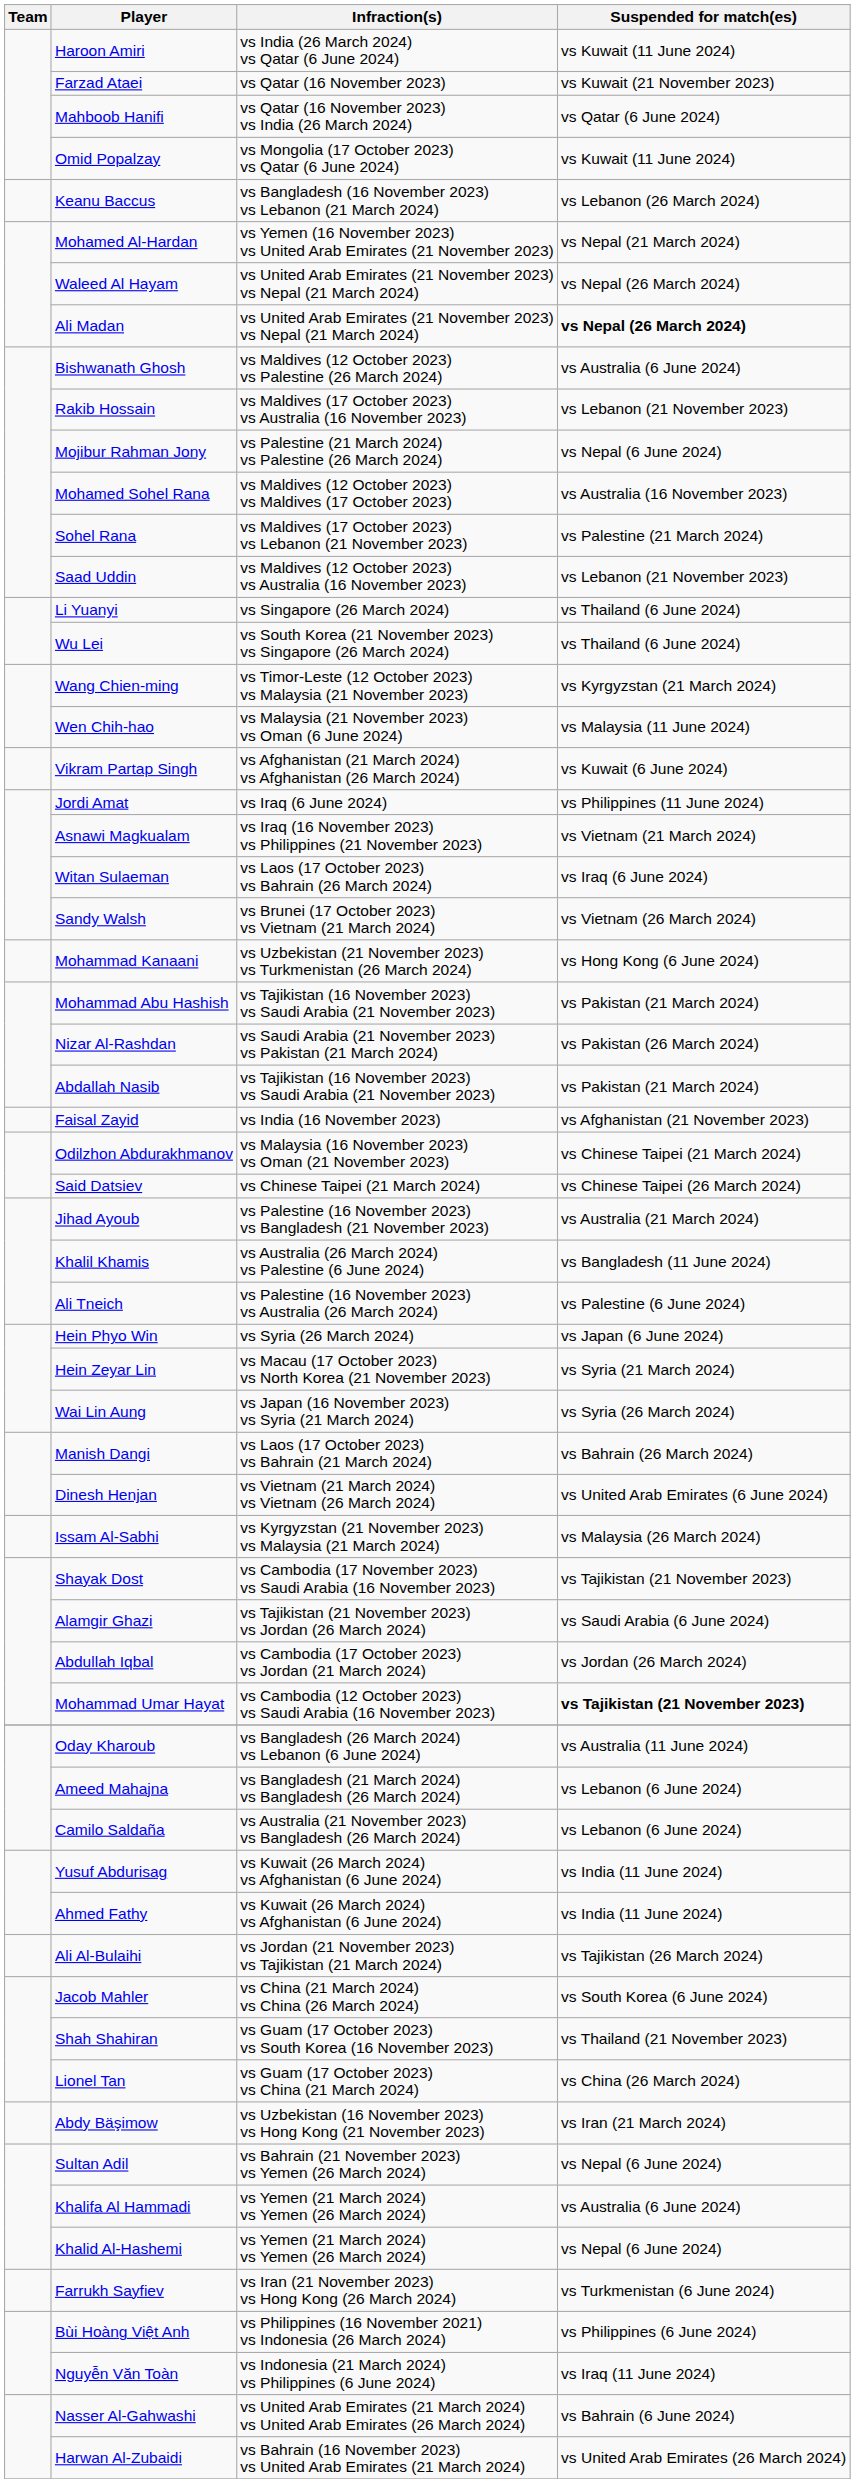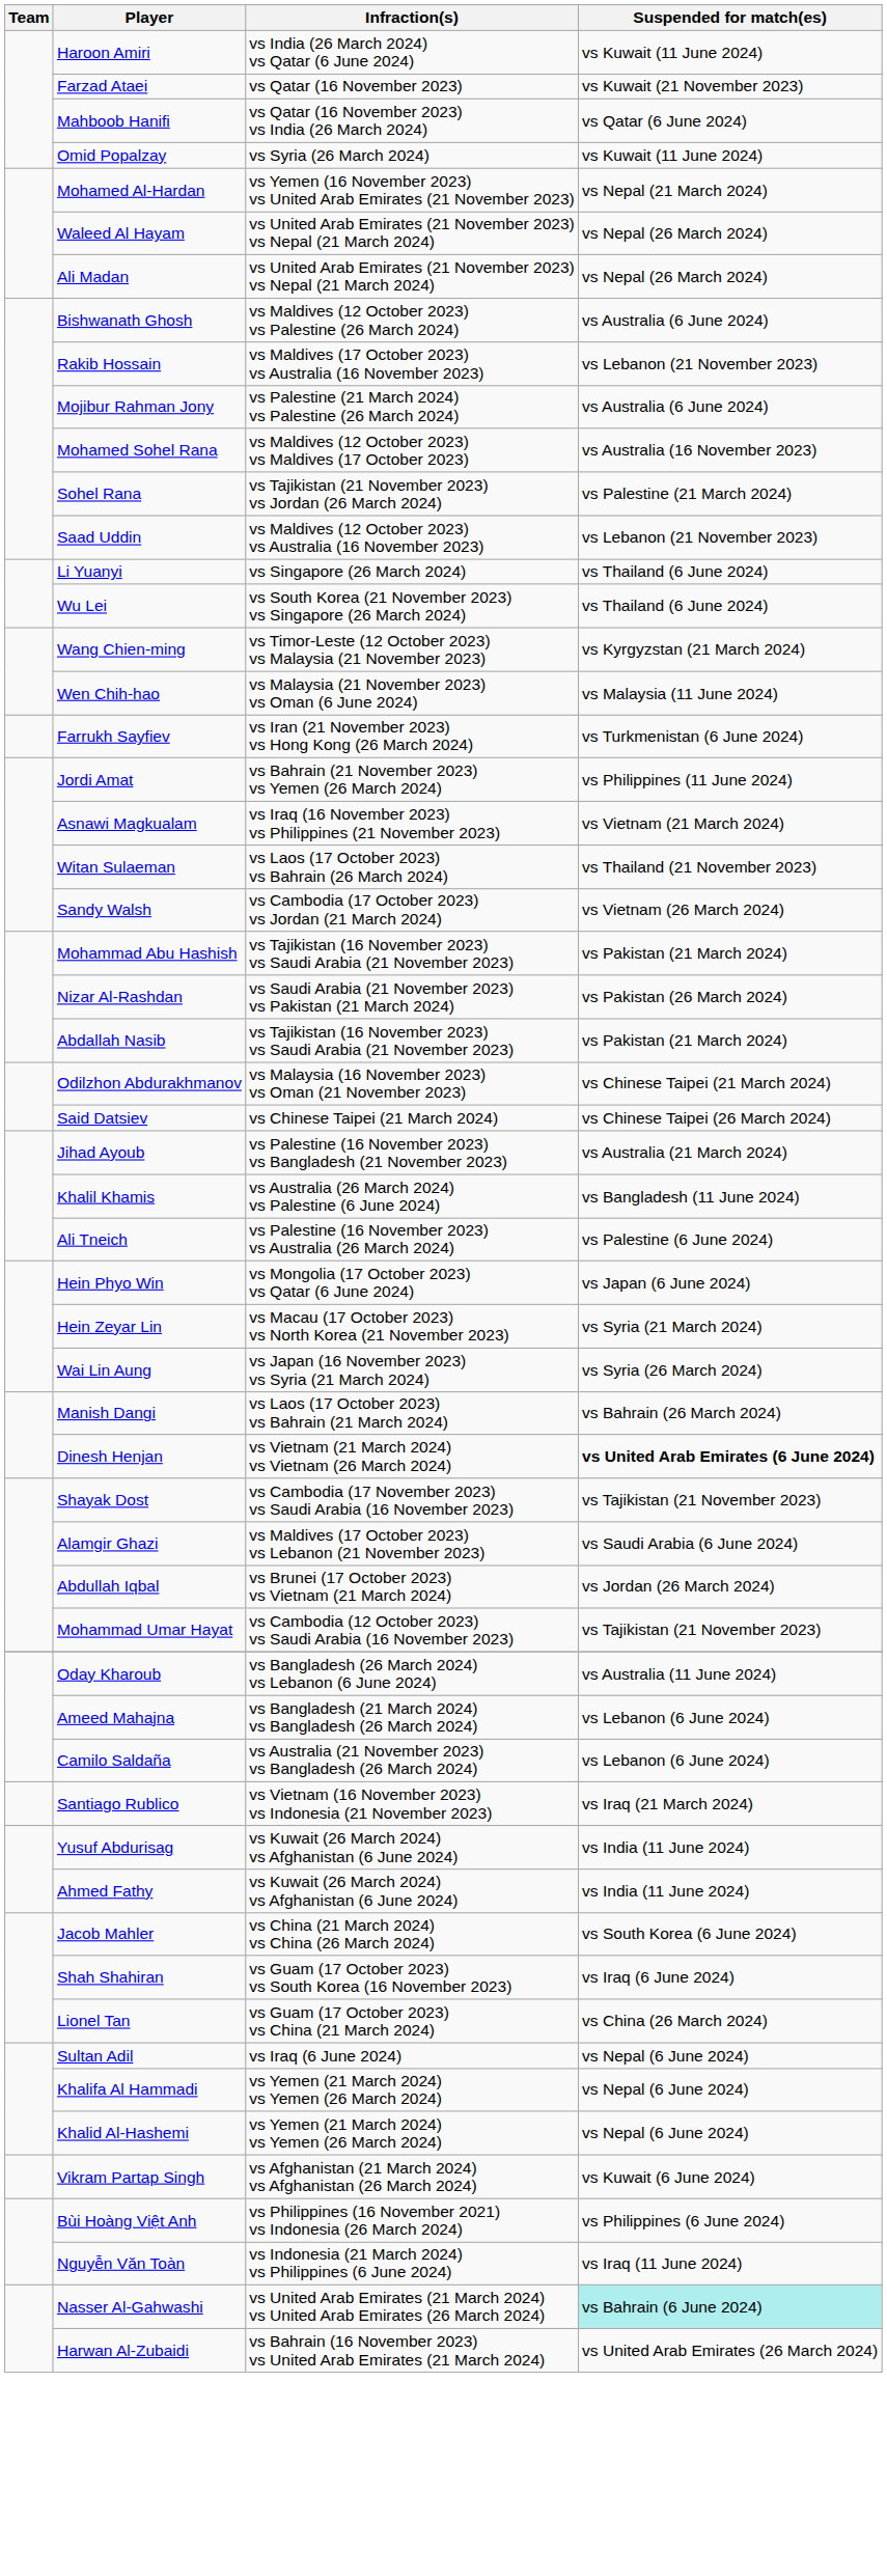Omid Popalzay | Infraction(s): vs Mongolia (17 October 2023) vs Qatar (6 June 2024) -> vs Syria (26 March 2024)
- row: Keanu Baccus | vs Bangladesh (16 November 2023) vs Lebanon (21 March 2024) | vs Lebanon (26 March 2024)
Ali Madan | Suspended for match(es): bold -> normal
Mojibur Rahman Jony | Suspended for match(es): vs Nepal (6 June 2024) -> vs Australia (6 June 2024)
Sohel Rana | Infraction(s): vs Maldives (17 October 2023) vs Lebanon (21 November 2023) -> vs Tajikistan (21 November 2023) vs Jordan (26 March 2024)
rows swapped: Vikram Partap Singh <-> Farrukh Sayfiev
Jordi Amat | Infraction(s): vs Iraq (6 June 2024) -> vs Bahrain (21 November 2023) vs Yemen (26 March 2024)
Witan Sulaeman | Suspended for match(es): vs Iraq (6 June 2024) -> vs Thailand (21 November 2023)
Sandy Walsh | Infraction(s): vs Brunei (17 October 2023) vs Vietnam (21 March 2024) -> vs Cambodia (17 October 2023) vs Jordan (21 March 2024)
- row: Mohammad Kanaani | vs Uzbekistan (21 November 2023) vs Turkmenistan (26 March 2024) | vs Hong Kong (6 June 2024)
- row: Faisal Zayid | vs India (16 November 2023) | vs Afghanistan (21 November 2023)
Hein Phyo Win | Infraction(s): vs Syria (26 March 2024) -> vs Mongolia (17 October 2023) vs Qatar (6 June 2024)
Dinesh Henjan | Suspended for match(es): normal -> bold
- row: Issam Al-Sabhi | vs Kyrgyzstan (21 November 2023) vs Malaysia (21 March 2024) | vs Malaysia (26 March 2024)
Alamgir Ghazi | Infraction(s): vs Tajikistan (21 November 2023) vs Jordan (26 March 2024) -> vs Maldives (17 October 2023) vs Lebanon (21 November 2023)
Abdullah Iqbal | Infraction(s): vs Cambodia (17 October 2023) vs Jordan (21 March 2024) -> vs Brunei (17 October 2023) vs Vietnam (21 March 2024)
Mohammad Umar Hayat | Suspended for match(es): bold -> normal
+ row: Santiago Rublico | vs Vietnam (16 November 2023) vs Indonesia (21 November 2023) | vs Iraq (21 March 2024)
- row: Ali Al-Bulaihi | vs Jordan (21 November 2023) vs Tajikistan (21 March 2024) | vs Tajikistan (26 March 2024)
Shah Shahiran | Suspended for match(es): vs Thailand (21 November 2023) -> vs Iraq (6 June 2024)
- row: Abdy Bäşimow | vs Uzbekistan (16 November 2023) vs Hong Kong (21 November 2023) | vs Iran (21 March 2024)
Sultan Adil | Infraction(s): vs Bahrain (21 November 2023) vs Yemen (26 March 2024) -> vs Iraq (6 June 2024)
Khalifa Al Hammadi | Suspended for match(es): vs Australia (6 June 2024) -> vs Nepal (6 June 2024)
Nasser Al-Gahwashi | Suspended for match(es): no background -> paleturquoise background
